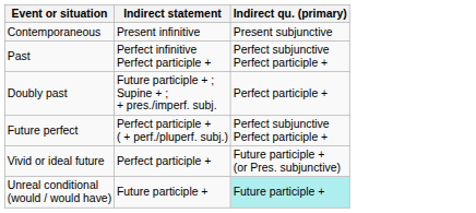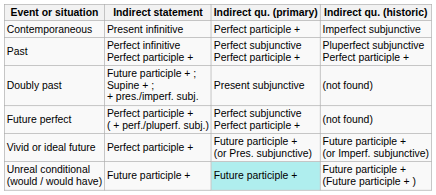+ column: Indirect qu. (historic) | Imperfect subjunctive | Pluperfect subjunctive Perfect participle + | (not found) | (not found) | Future participle + (or Imperf. subjunctive) | Future participle + (Future participle + )
Contemporaneous | Indirect qu. (primary): Present subjunctive -> Perfect participle +
Doubly past | Indirect qu. (primary): Perfect participle + -> Present subjunctive
